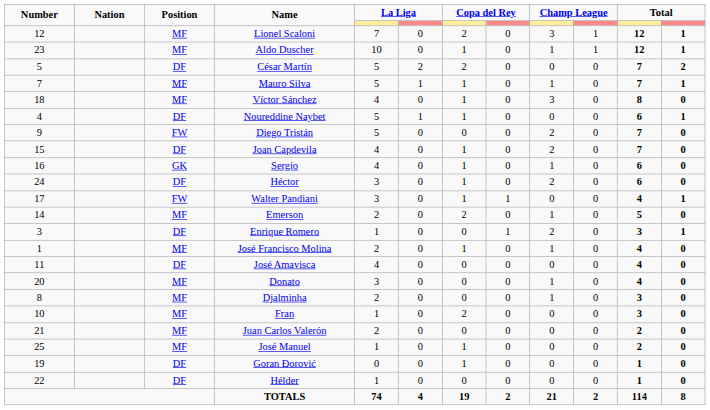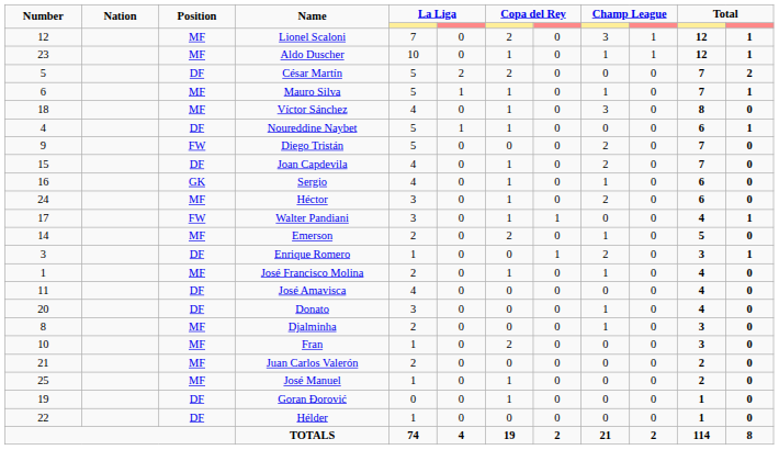Mauro Silva | Number: 7 -> 6
Héctor | Position: DF -> MF
Donato | Position: MF -> DF
